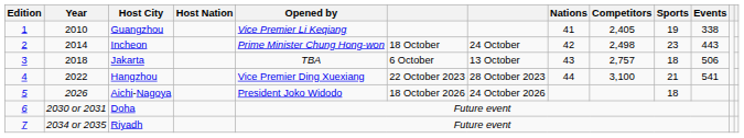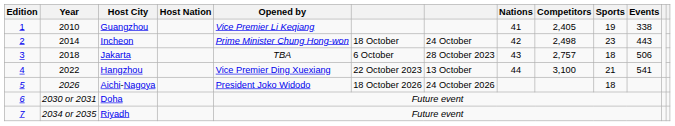Jakarta | column 7: 13 October -> 28 October 2023
Hangzhou | column 7: 28 October 2023 -> 13 October
